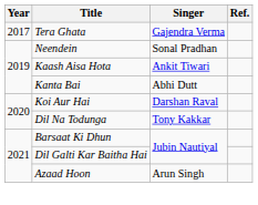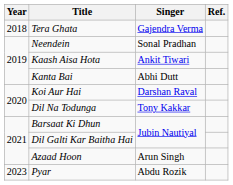Tera Ghata | Year: 2017 -> 2018
+ row: 2023 | Pyar | Abdu Rozik
